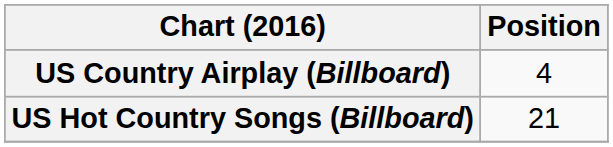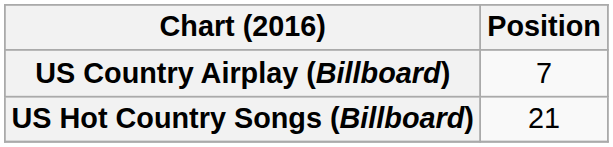US Country Airplay (Billboard) | Position: 4 -> 7
